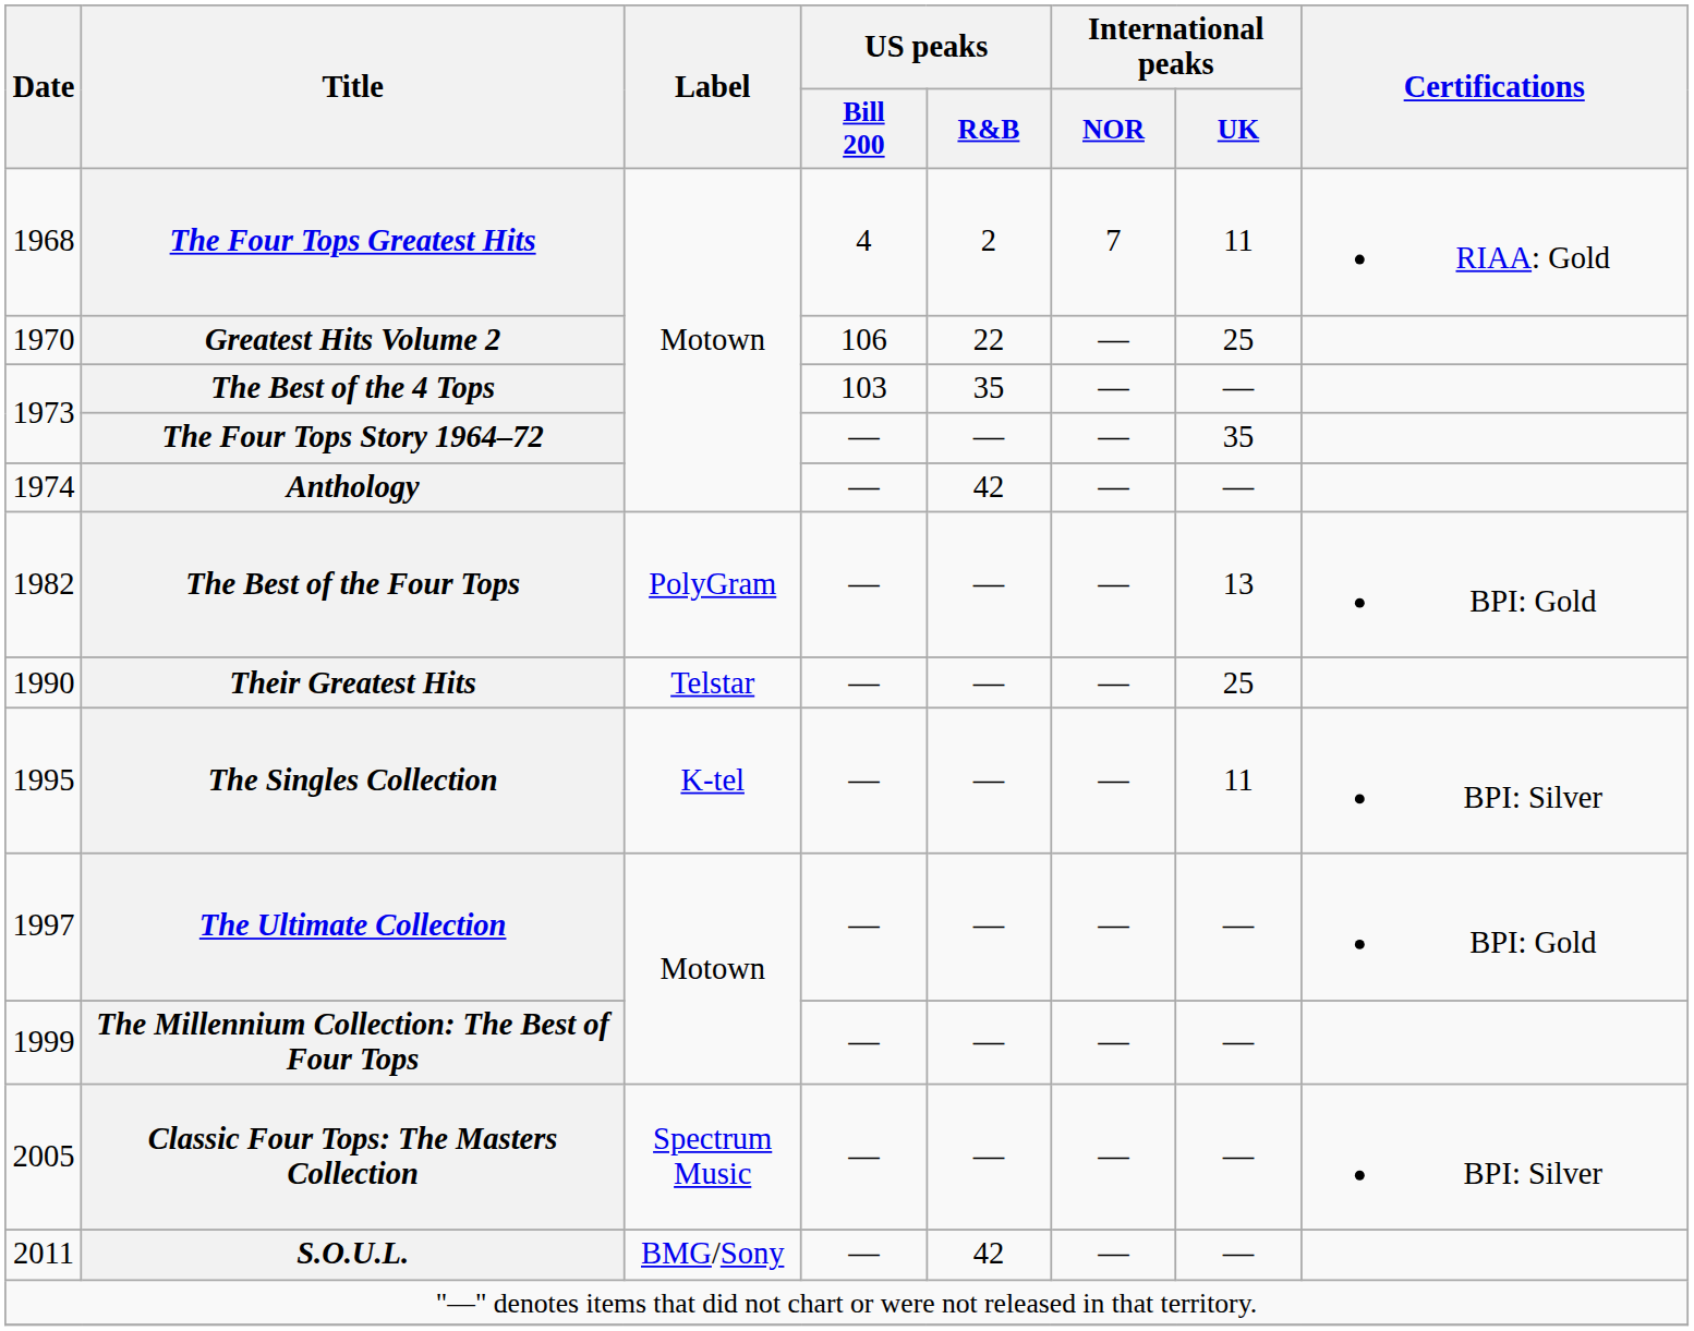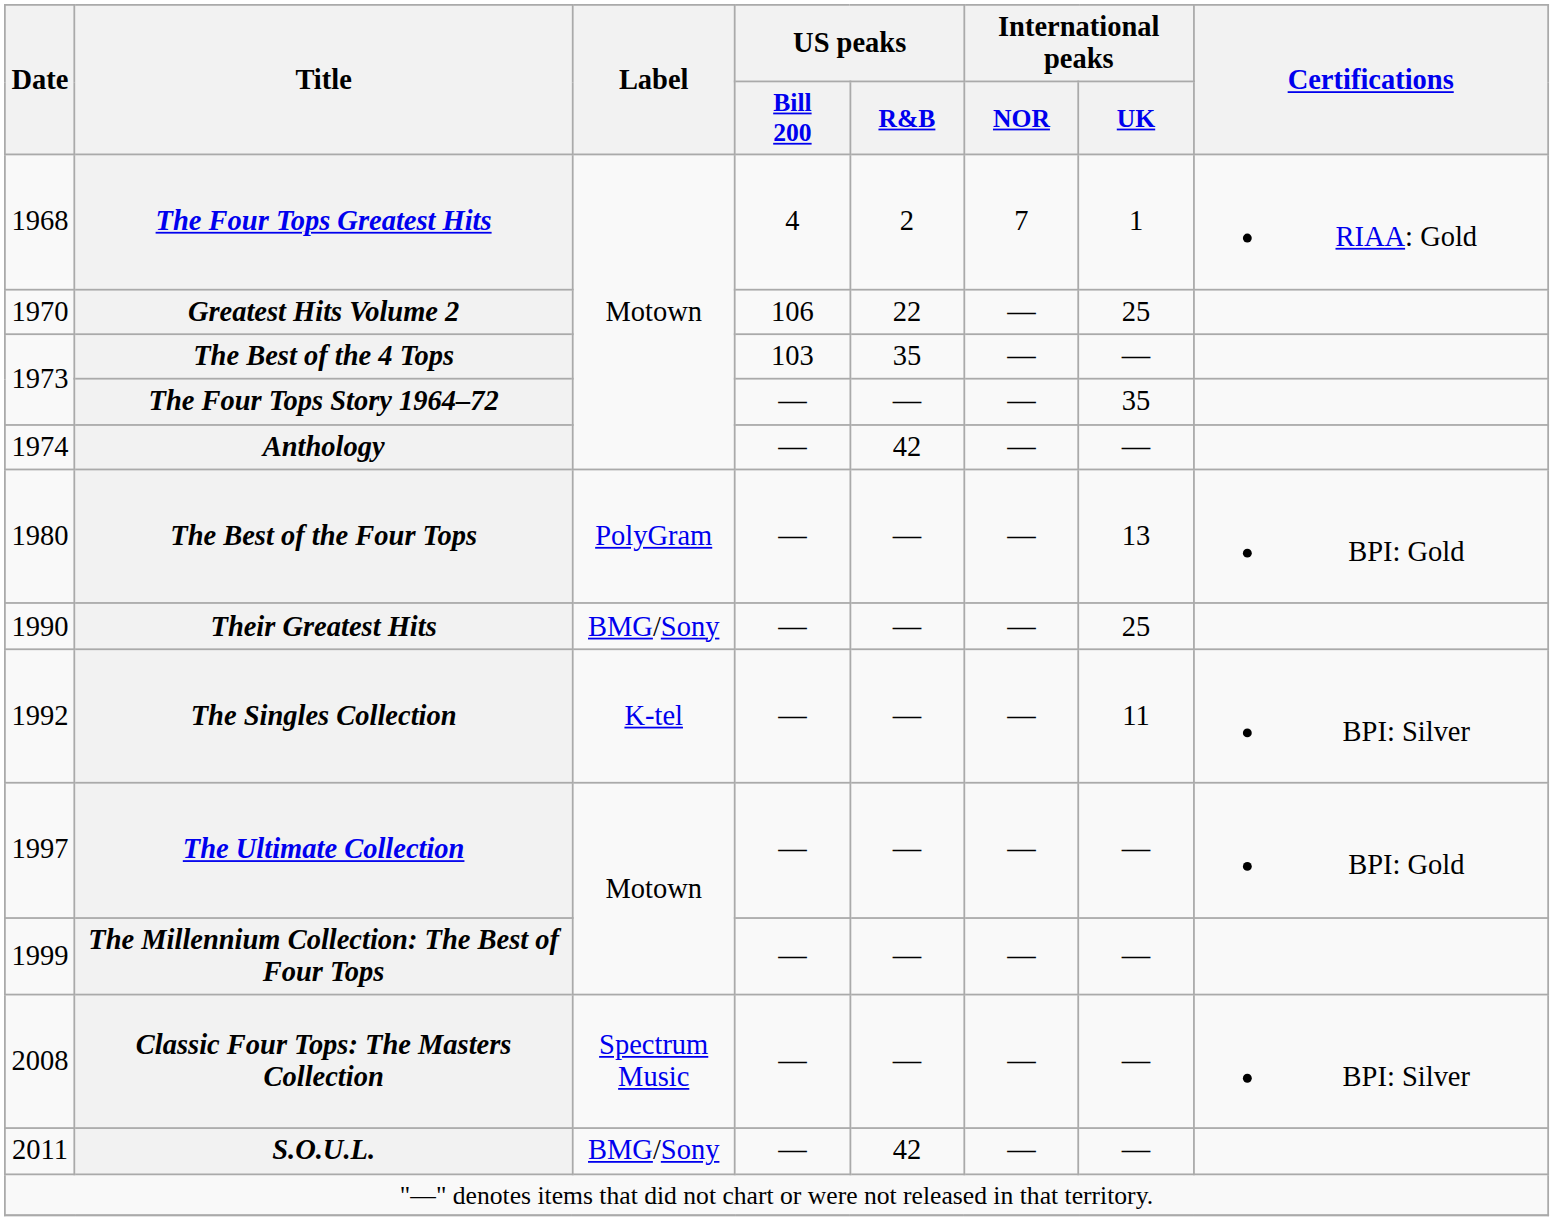The Four Tops Greatest Hits | International peaks / UK: 11 -> 1
The Best of the Four Tops | Date: 1982 -> 1980
Their Greatest Hits | Label: Telstar -> BMG/Sony
The Singles Collection | Date: 1995 -> 1992
Classic Four Tops: The Masters Collection | Date: 2005 -> 2008
